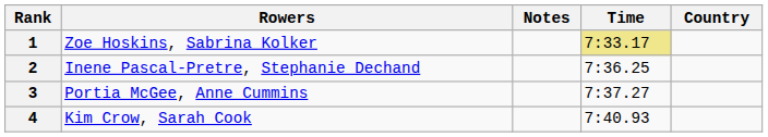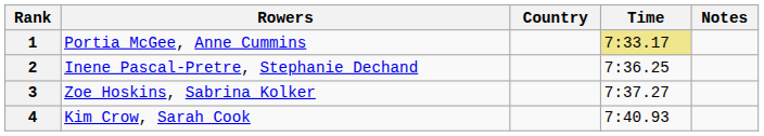columns swapped: Country <-> Notes
1 | Rowers: Zoe Hoskins, Sabrina Kolker -> Portia McGee, Anne Cummins
3 | Rowers: Portia McGee, Anne Cummins -> Zoe Hoskins, Sabrina Kolker
